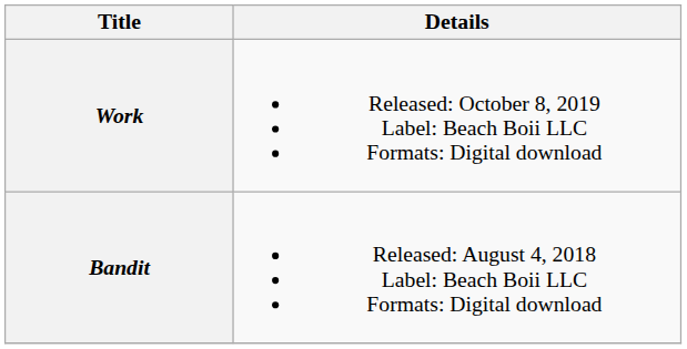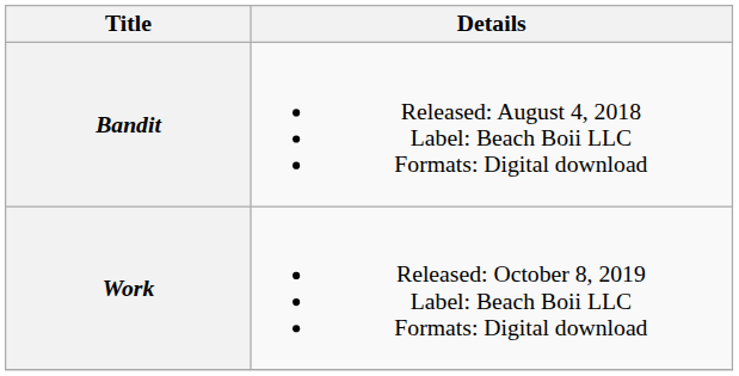rows swapped: Bandit <-> Work
